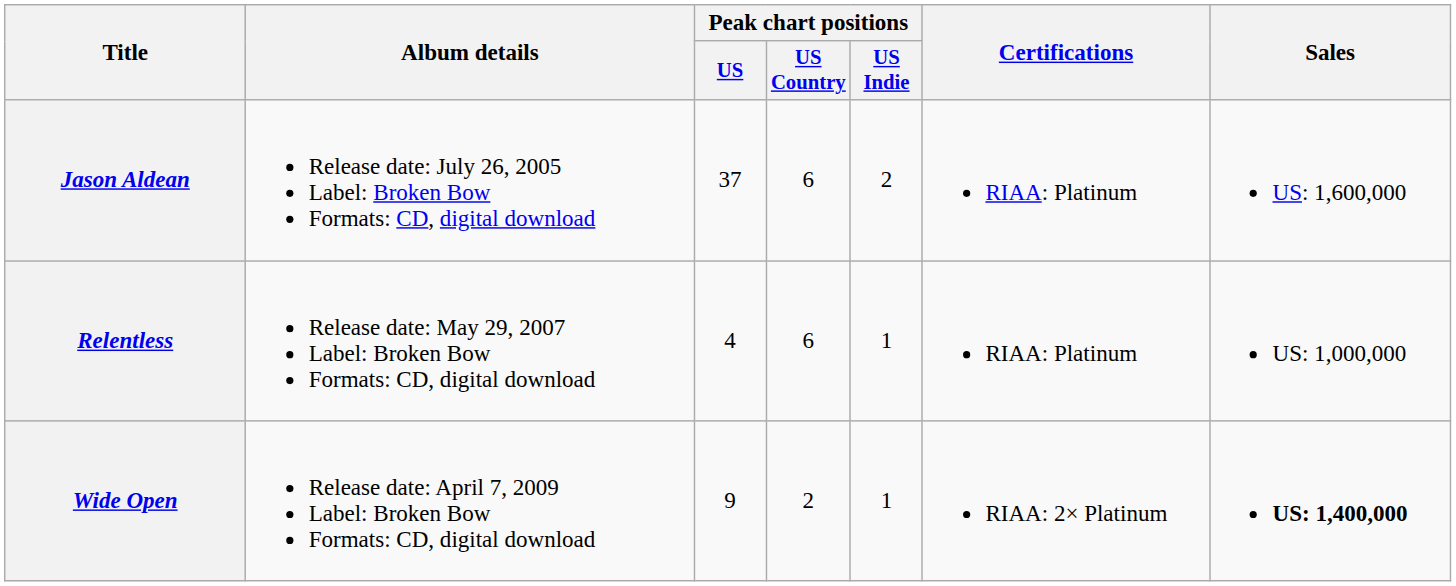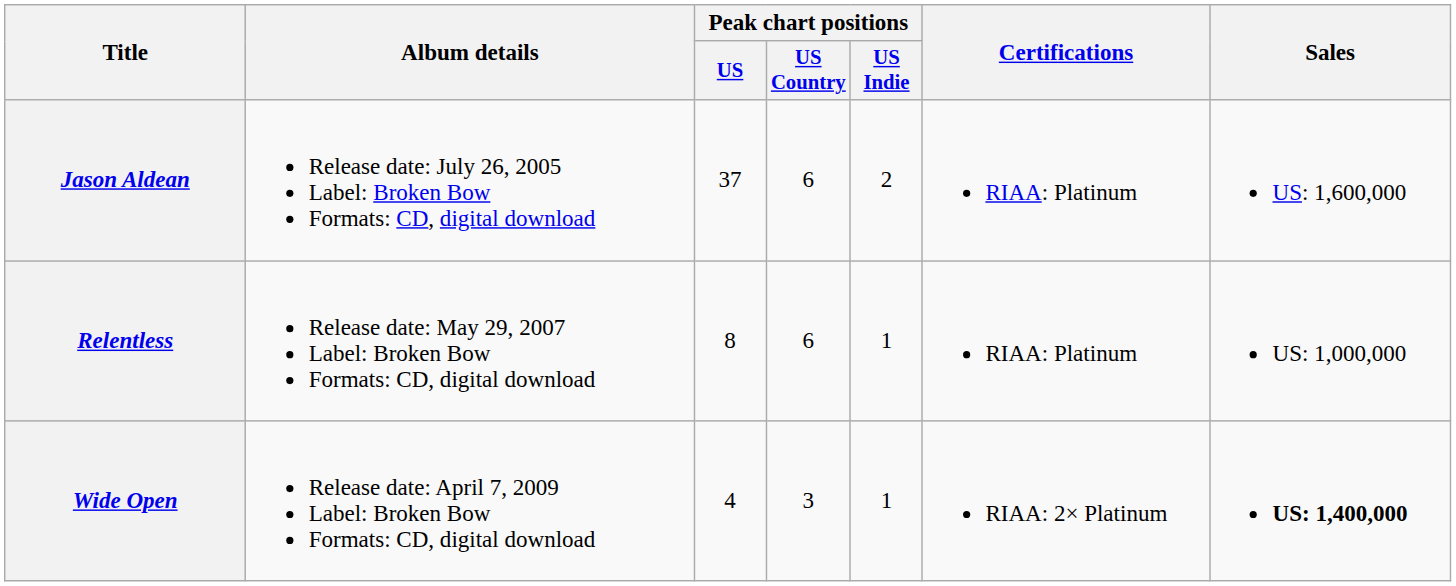Relentless | Peak chart positions / US: 4 -> 8
Wide Open | Peak chart positions / US: 9 -> 4
Wide Open | Peak chart positions / US Country: 2 -> 3
